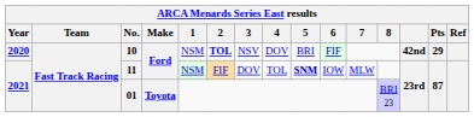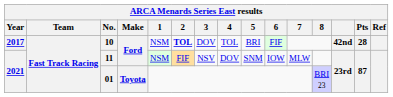10 | Year: 2020 -> 2017
10 | 3: NSV -> DOV
10 | 4: DOV -> TOL
10 | Pts: 29 -> 28
11 | 3: DOV -> NSV
11 | 4: TOL -> DOV
11 | 5: bold -> normal
